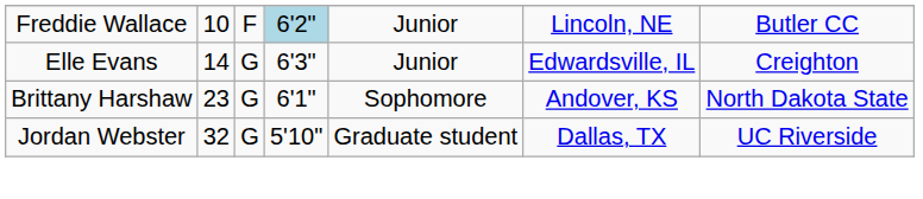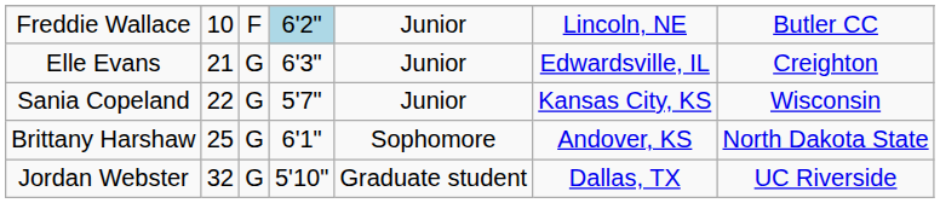Elle Evans | column 2: 14 -> 21
+ row: Sania Copeland | 22 | G | 5'7" | Junior | Kansas City, KS | Wisconsin
Brittany Harshaw | column 2: 23 -> 25
